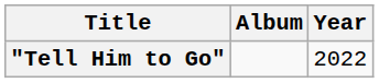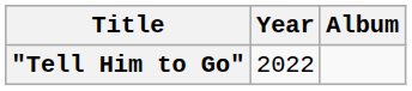columns swapped: Year <-> Album
